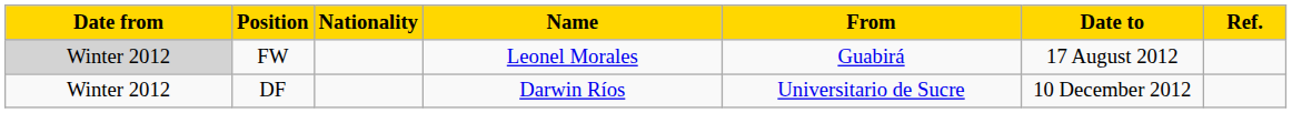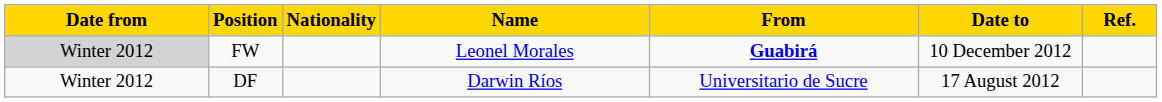FW | From: normal -> bold
FW | Date to: 17 August 2012 -> 10 December 2012
DF | Date to: 10 December 2012 -> 17 August 2012
